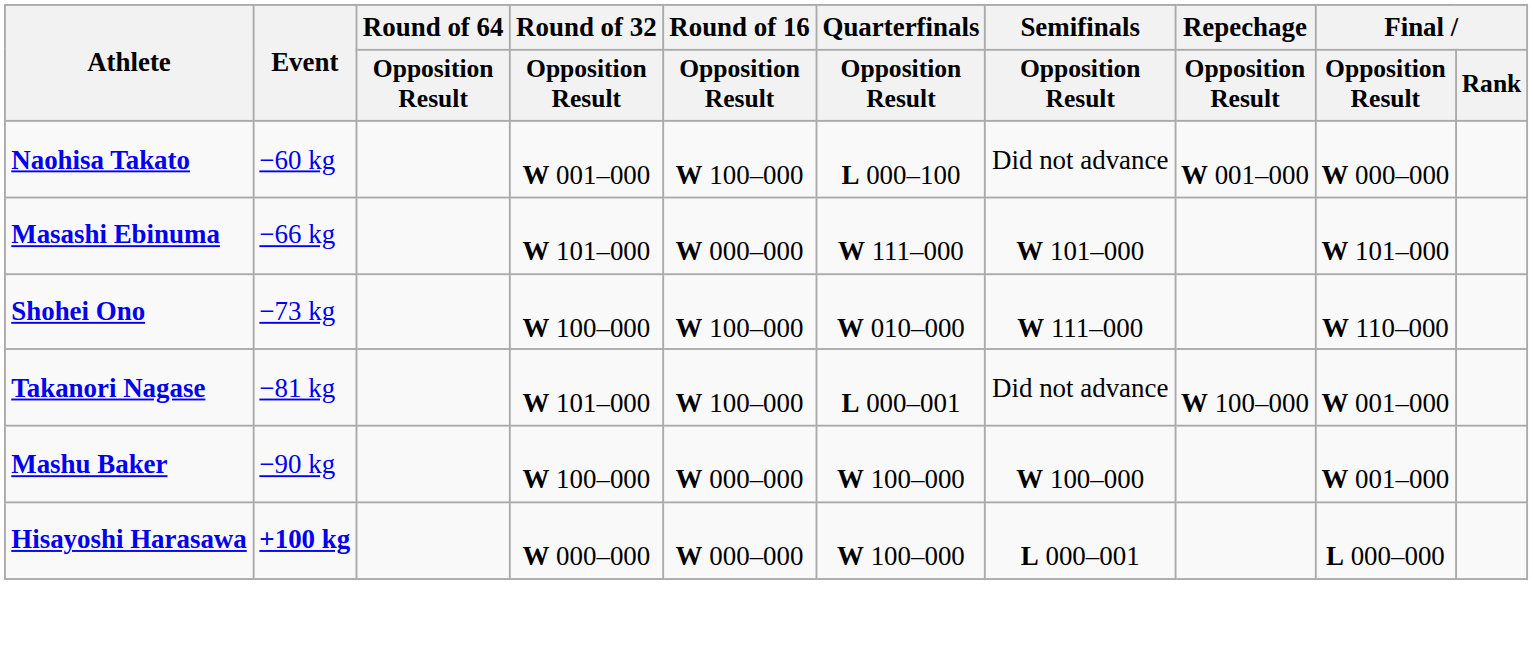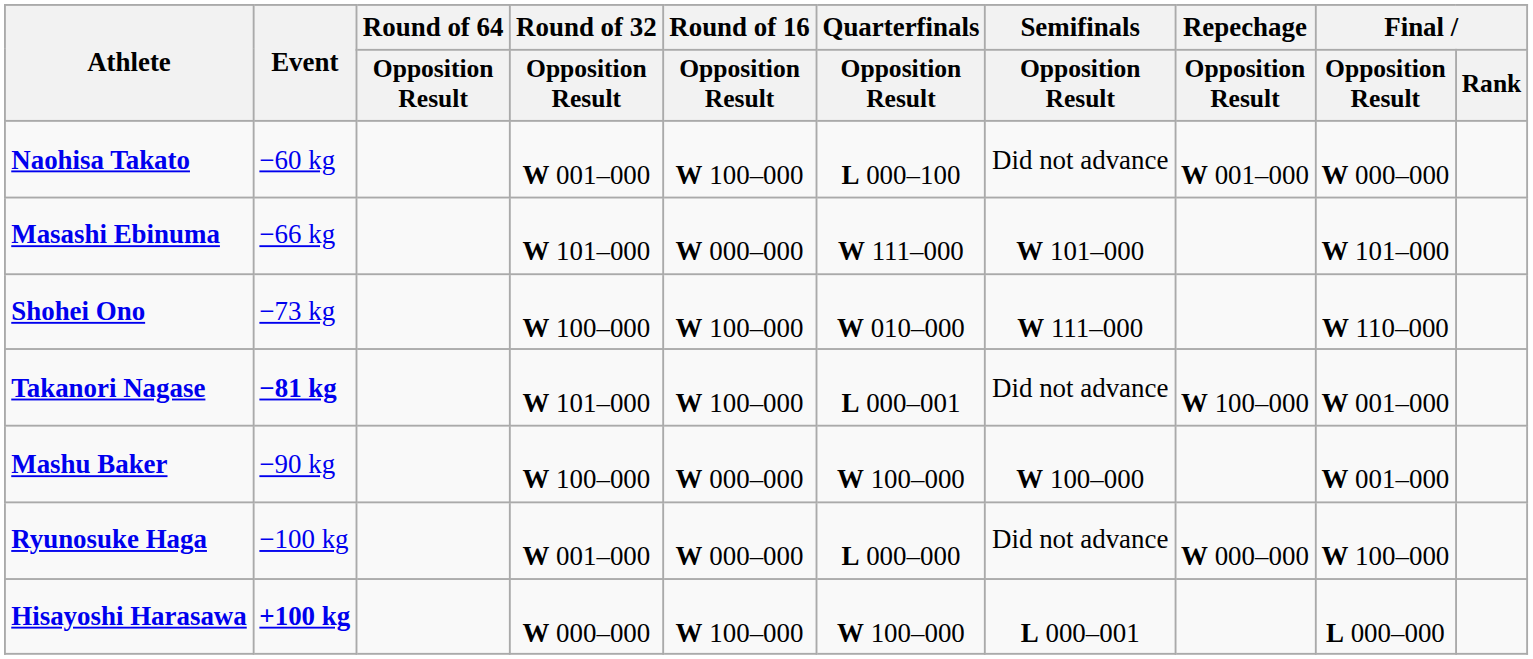Takanori Nagase | Event: normal -> bold
+ row: Ryunosuke Haga | −100 kg | W 001–000 | W 000–000 | L 000–000 | Did not advance | W 000–000 | W 100–000
Hisayoshi Harasawa | Round of 16 / Opposition Result: W 000–000 -> W 100–000
